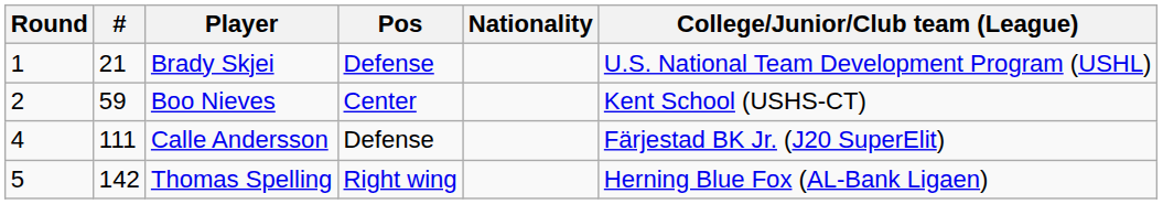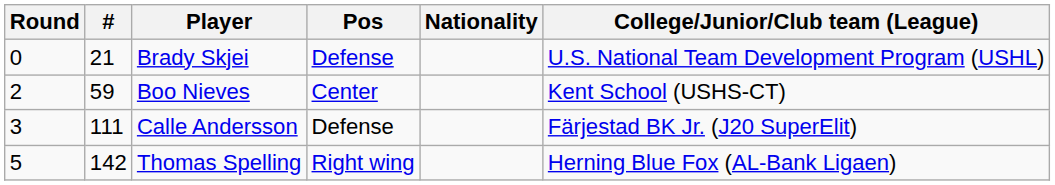Brady Skjei | Round: 1 -> 0
Calle Andersson | Round: 4 -> 3
